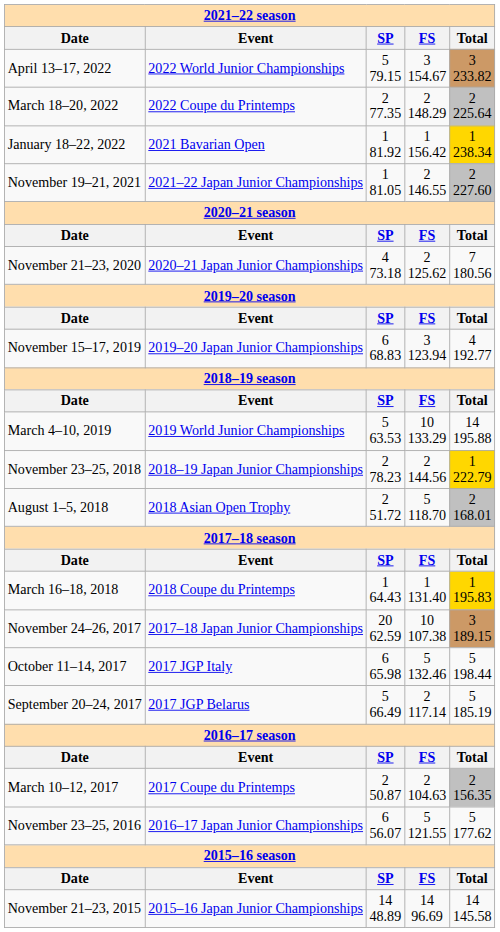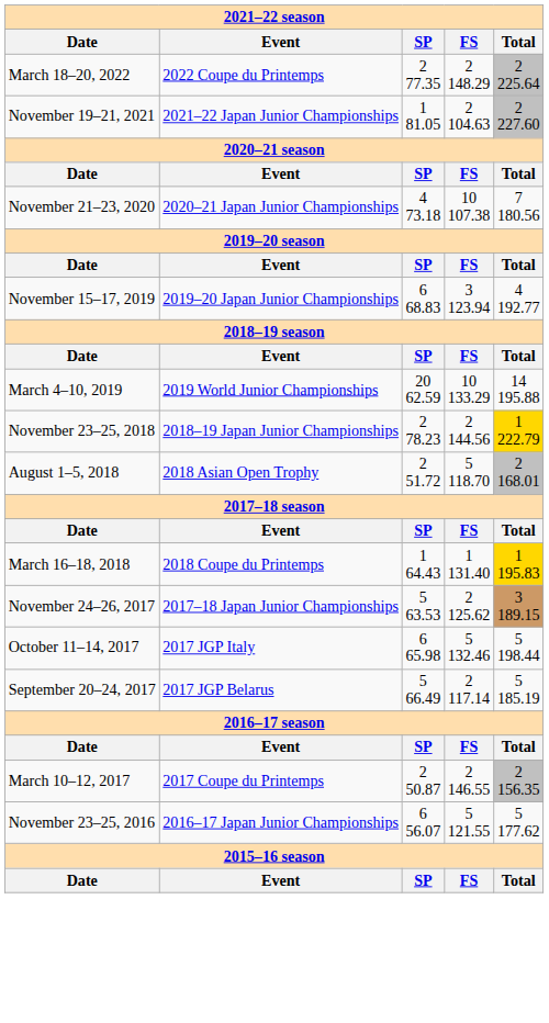- row: April 13–17, 2022 | 2022 World Junior Championships | 5 79.15 | 3 154.67 | 3 233.82
- row: January 18–22, 2022 | 2021 Bavarian Open | 1 81.92 | 1 156.42 | 1 238.34
November 19–21, 2021 | FS: 2 146.55 -> 2 104.63
November 21–23, 2020 | FS: 2 125.62 -> 10 107.38
March 4–10, 2019 | SP: 5 63.53 -> 20 62.59
November 24–26, 2017 | SP: 20 62.59 -> 5 63.53
November 24–26, 2017 | FS: 10 107.38 -> 2 125.62
March 10–12, 2017 | FS: 2 104.63 -> 2 146.55
- row: November 21–23, 2015 | 2015–16 Japan Junior Championships | 14 48.89 | 14 96.69 | 14 145.58
